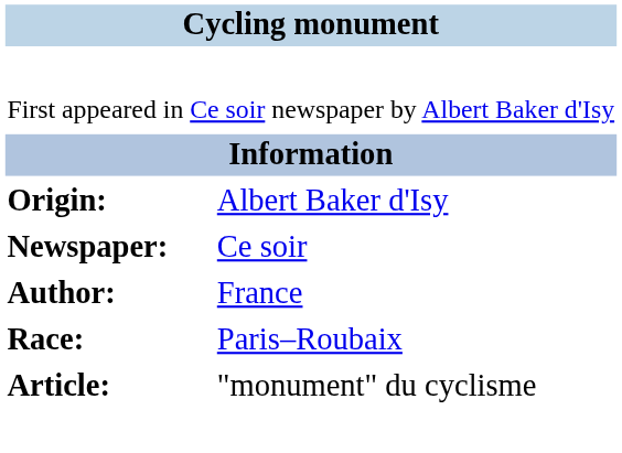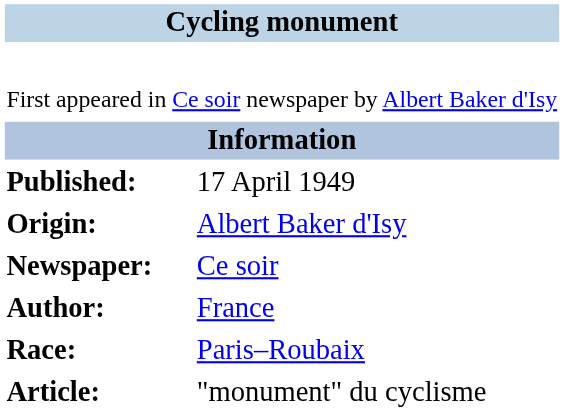+ row: Published: | 17 April 1949
